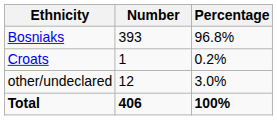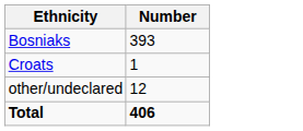- column: Percentage | 96.8% | 0.2% | 3.0% | 100%
